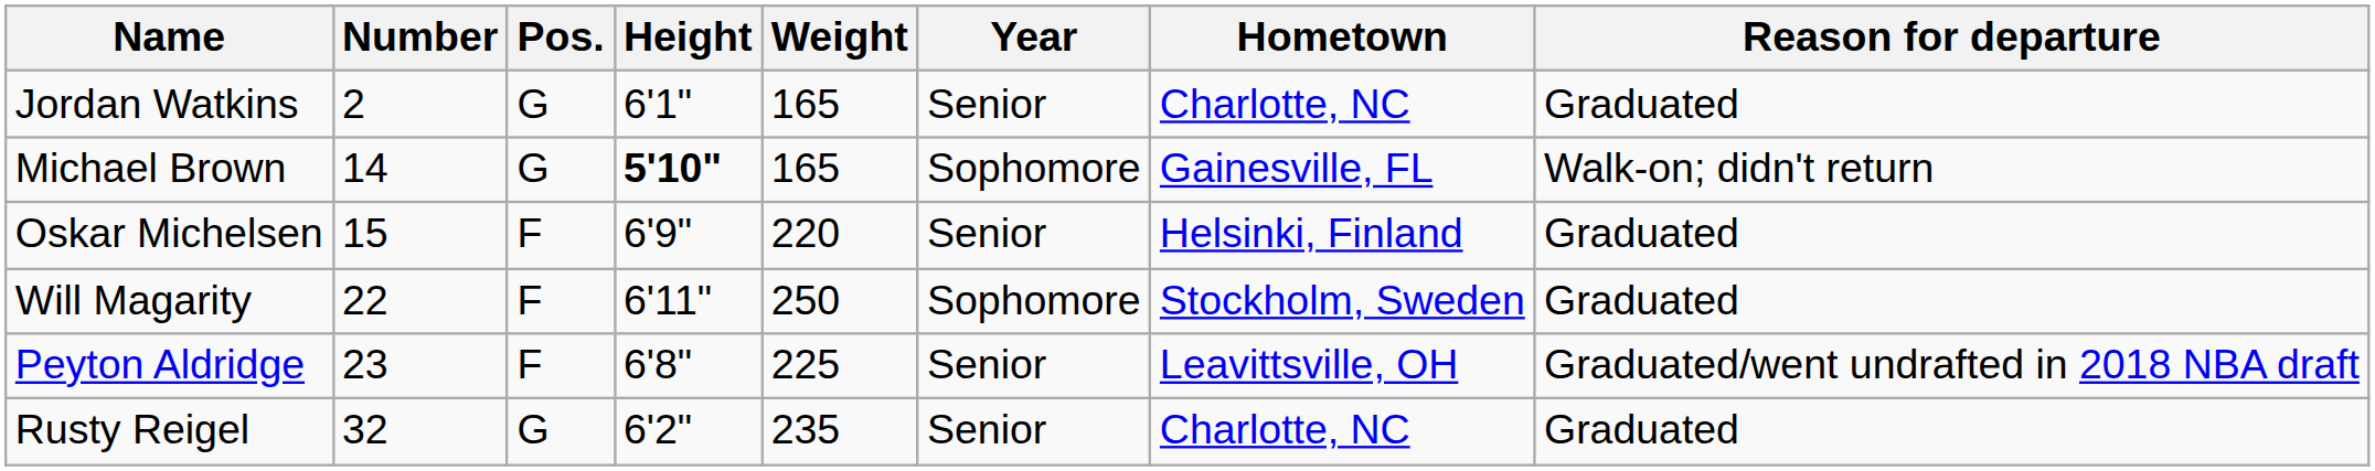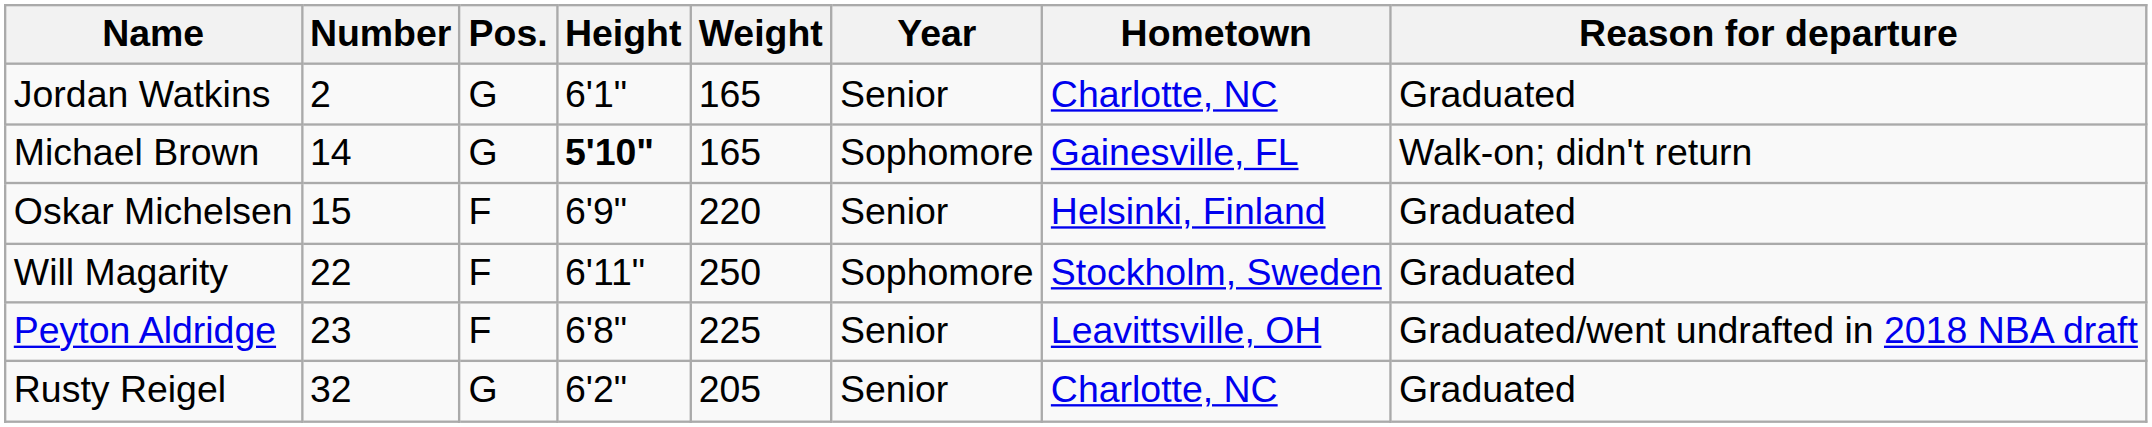Rusty Reigel | Weight: 235 -> 205
